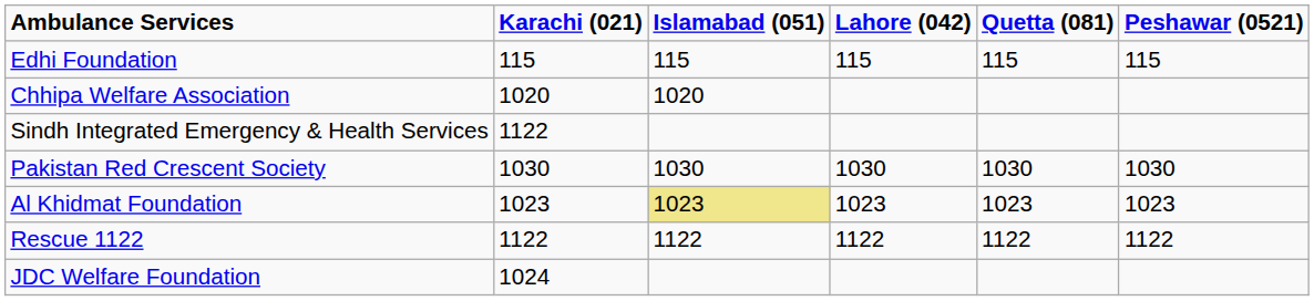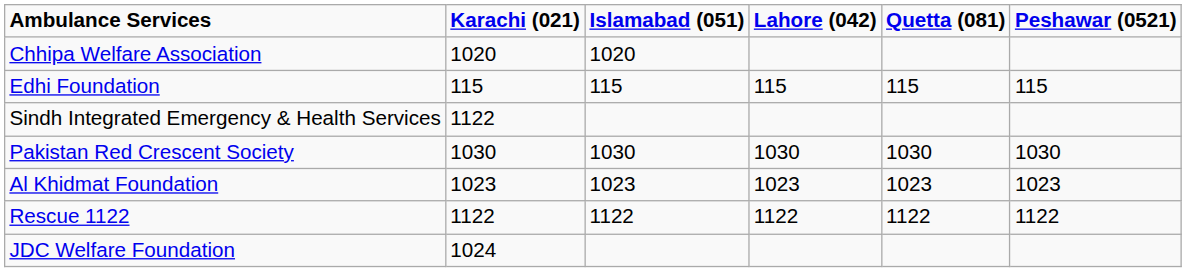rows swapped: Edhi Foundation <-> Chhipa Welfare Association
Al Khidmat Foundation | Islamabad (051): khaki background -> no background
